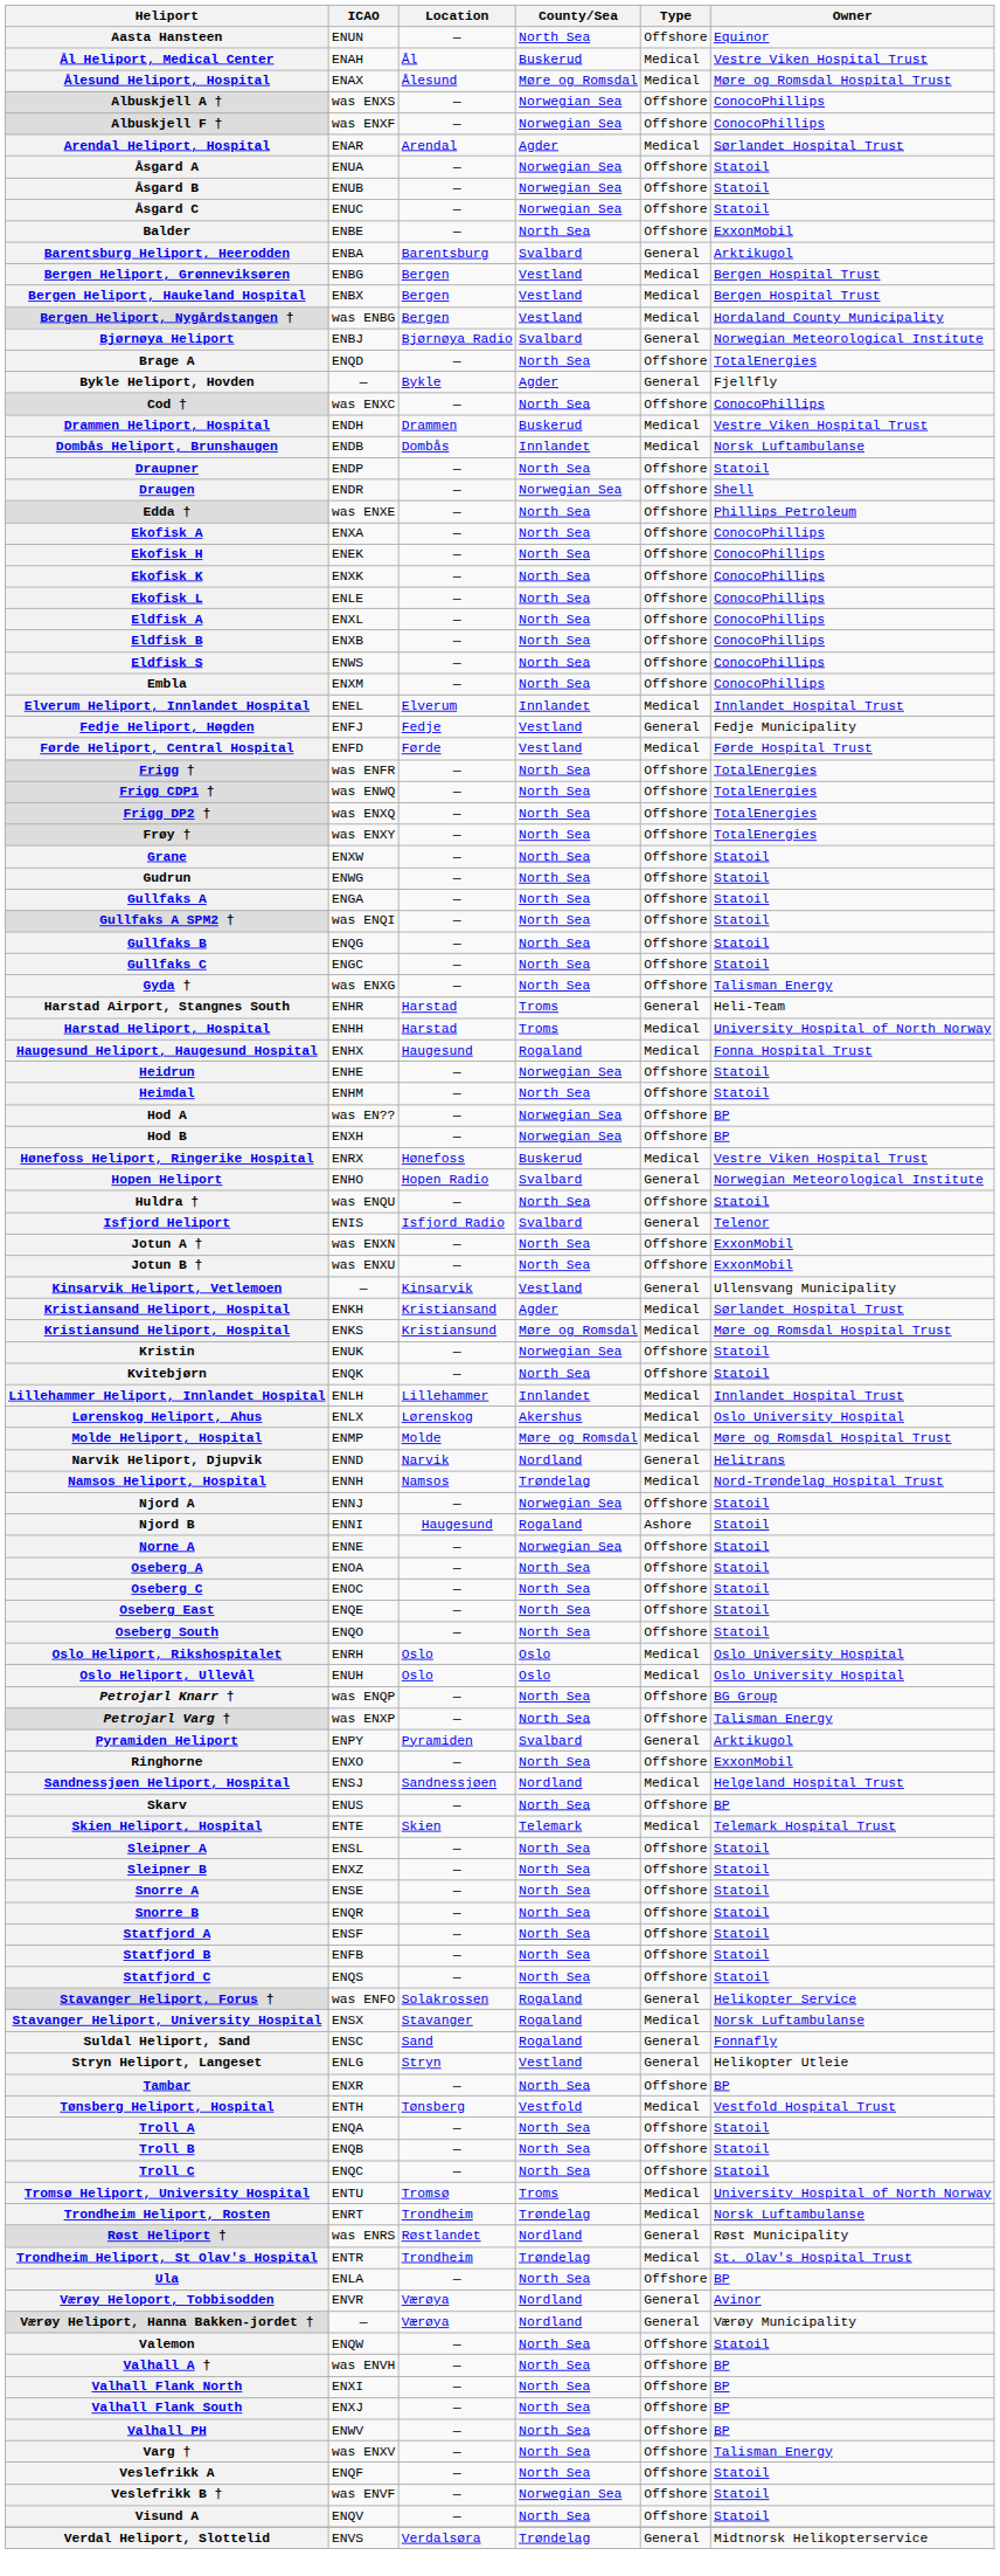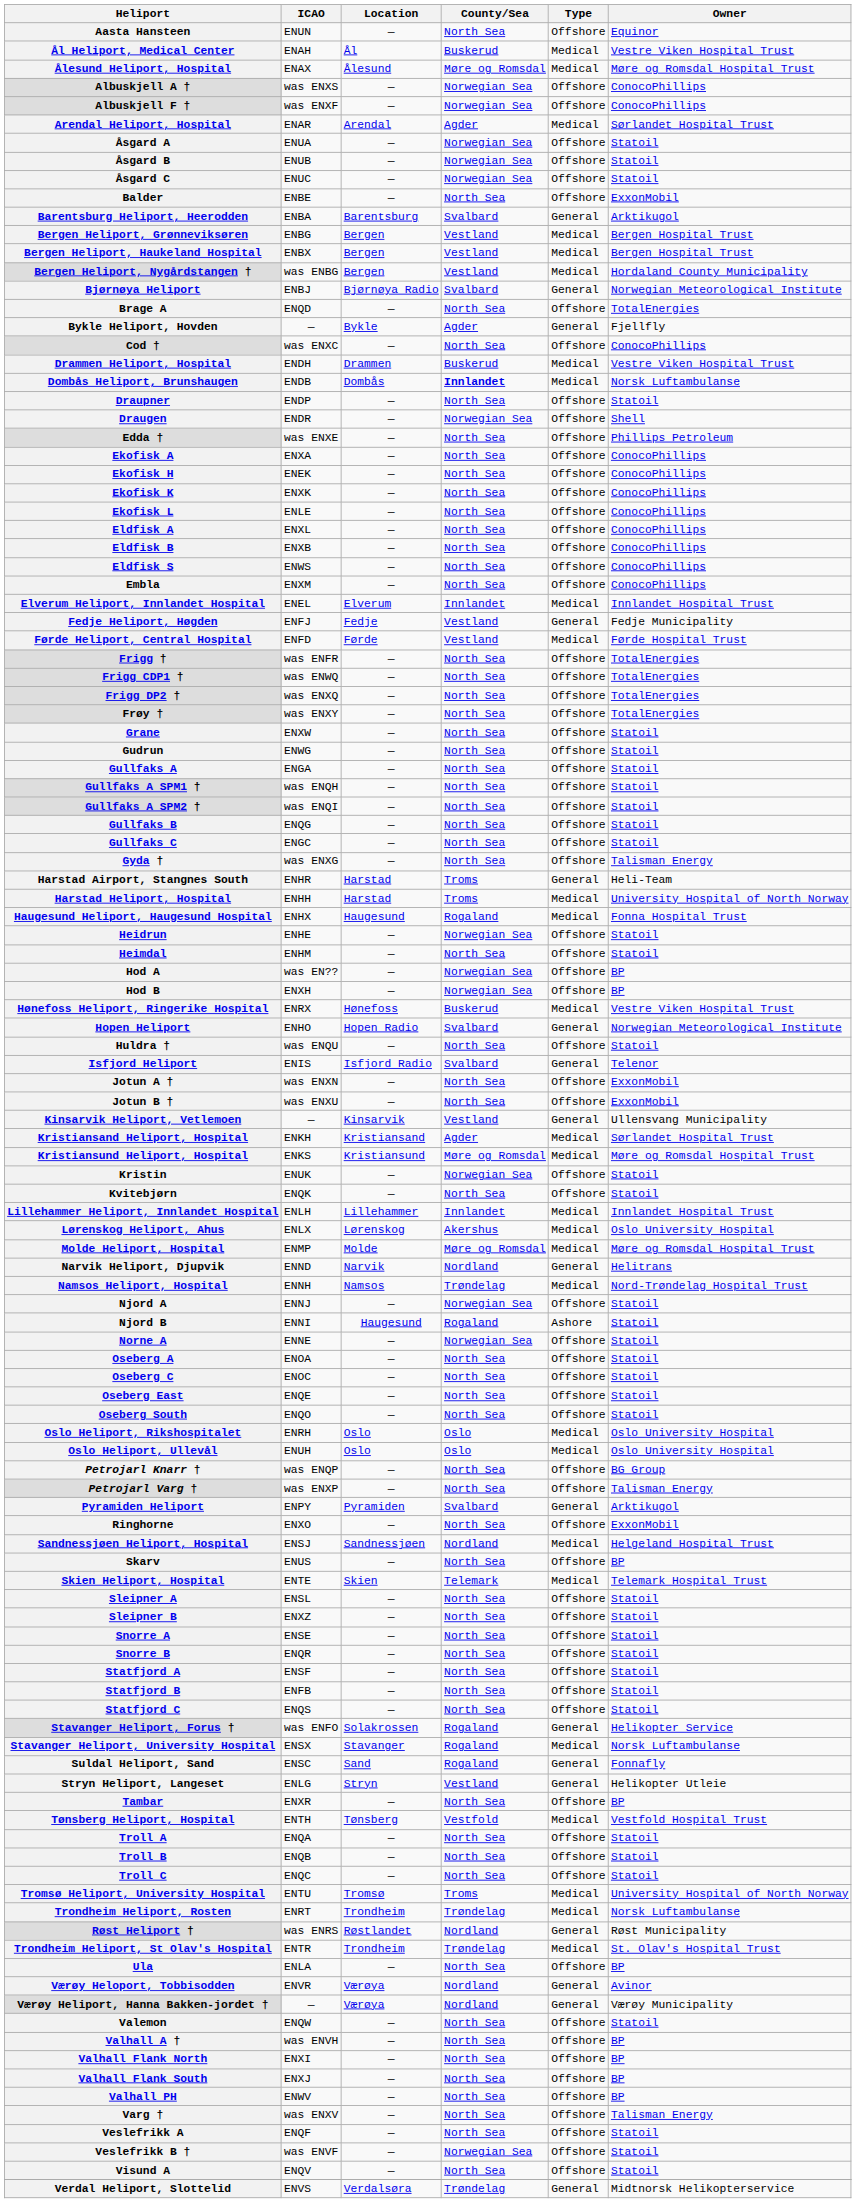Dombås Heliport, Brunshaugen | County/Sea: normal -> bold
+ row: Gullfaks A SPM1 † | was ENQH | — | North Sea | Offshore | Statoil
